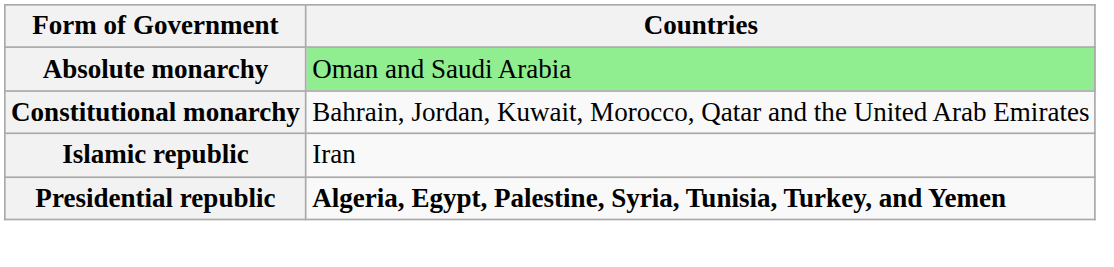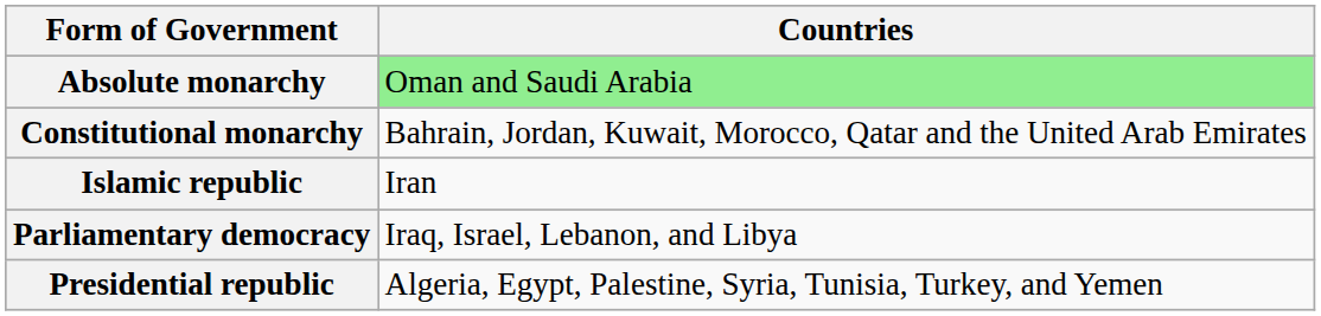+ row: Parliamentary democracy | Iraq, Israel, Lebanon, and Libya
Presidential republic | Countries: bold -> normal
